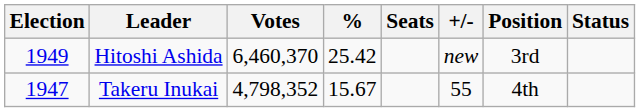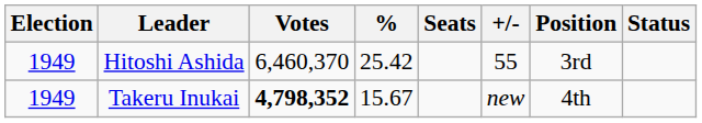Hitoshi Ashida | +/-: new -> 55
Takeru Inukai | Election: 1947 -> 1949
Takeru Inukai | Votes: normal -> bold
Takeru Inukai | +/-: 55 -> new
